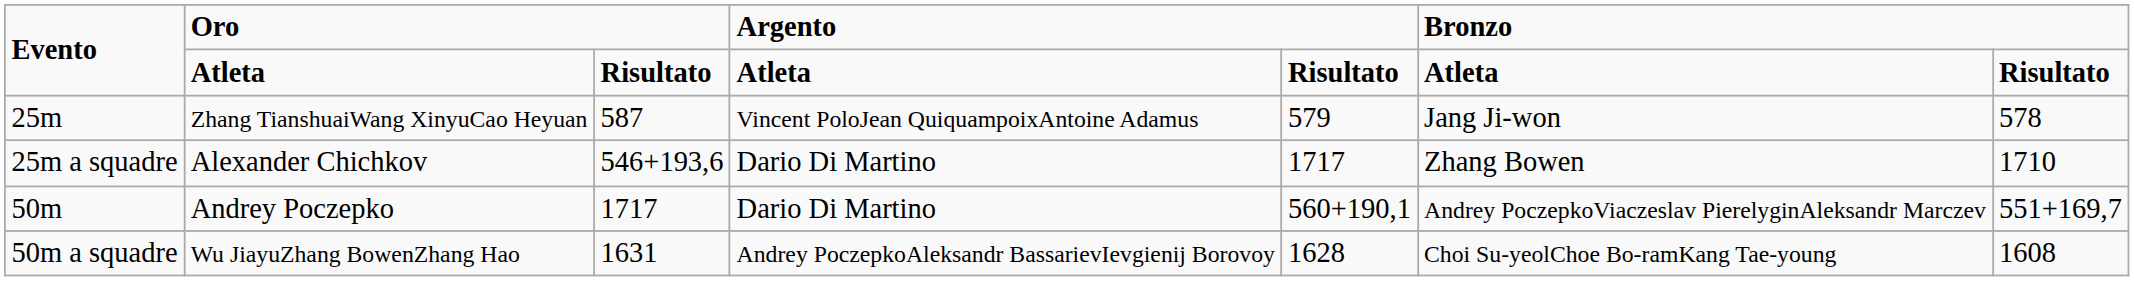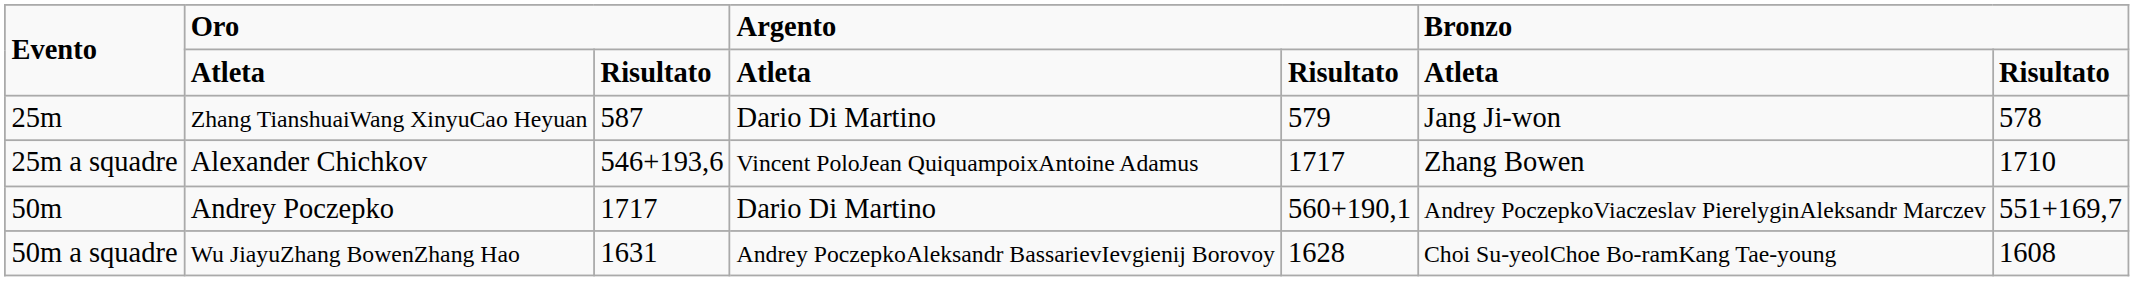25m | column 4: Vincent PoloJean QuiquampoixAntoine Adamus -> Dario Di Martino
25m a squadre | column 4: Dario Di Martino -> Vincent PoloJean QuiquampoixAntoine Adamus
